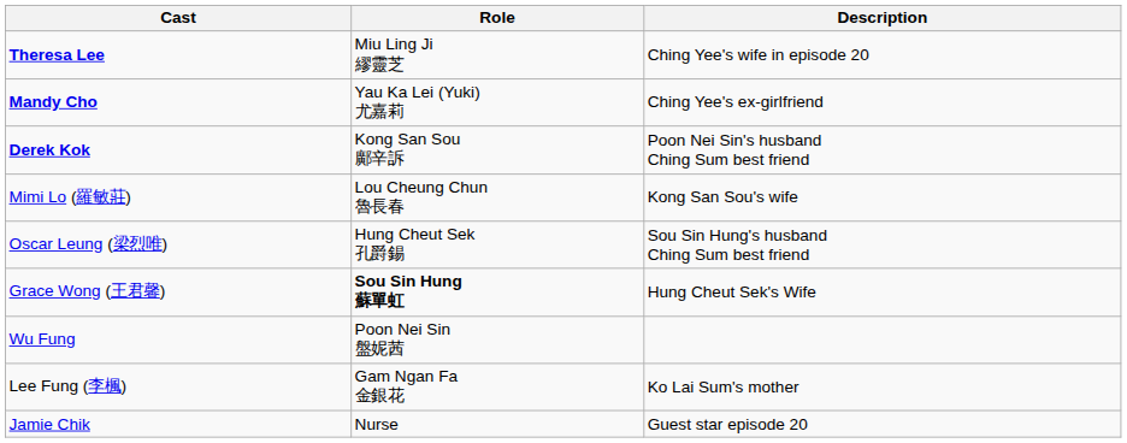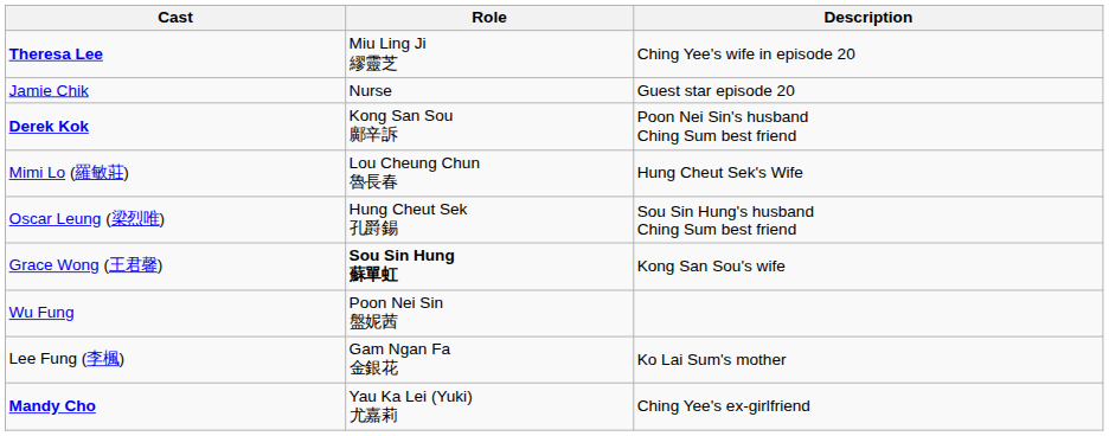rows swapped: Mandy Cho <-> Jamie Chik
Mimi Lo (羅敏莊) | Description: Kong San Sou's wife -> Hung Cheut Sek's Wife
Grace Wong (王君馨) | Description: Hung Cheut Sek's Wife -> Kong San Sou's wife
